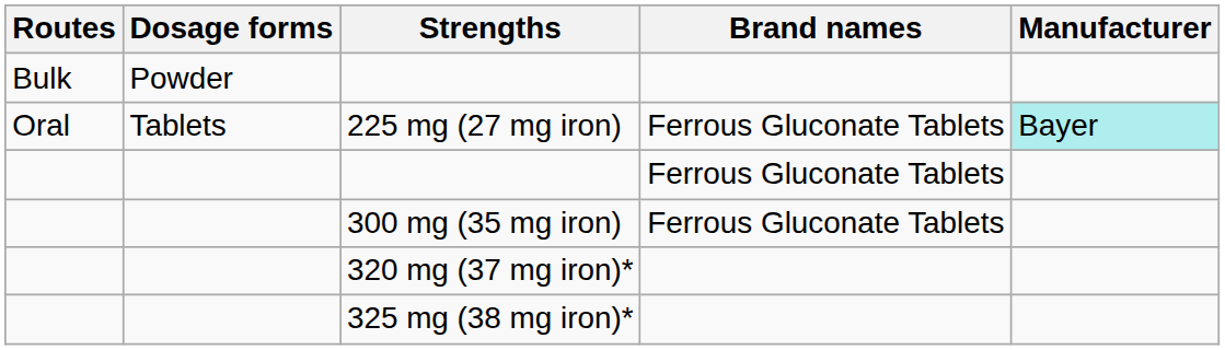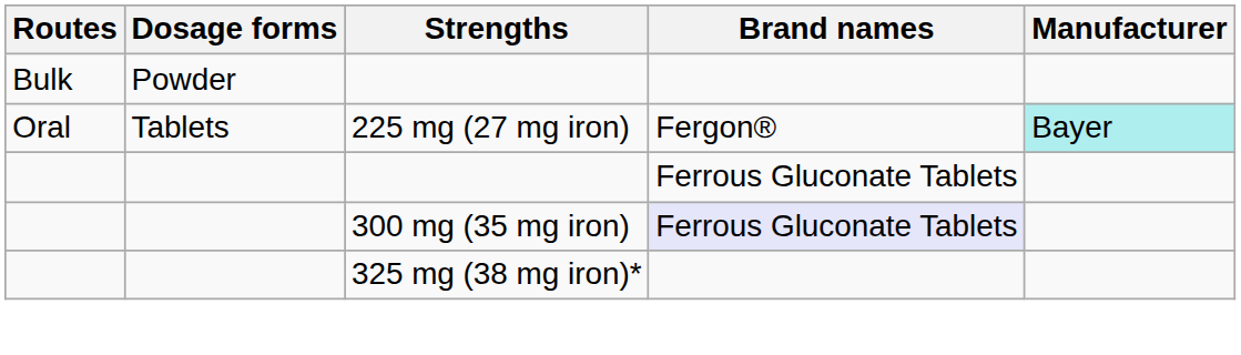225 mg (27 mg iron) | Brand names: Ferrous Gluconate Tablets -> Fergon®
300 mg (35 mg iron) | Brand names: no background -> lavender background
- row: 320 mg (37 mg iron)*
